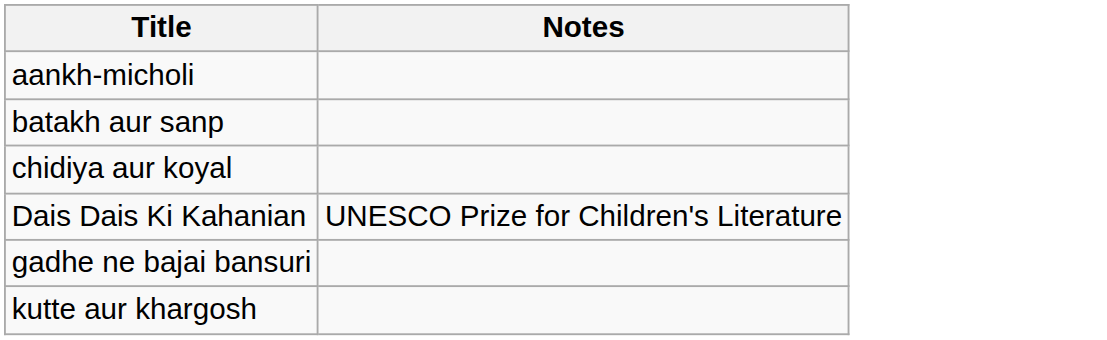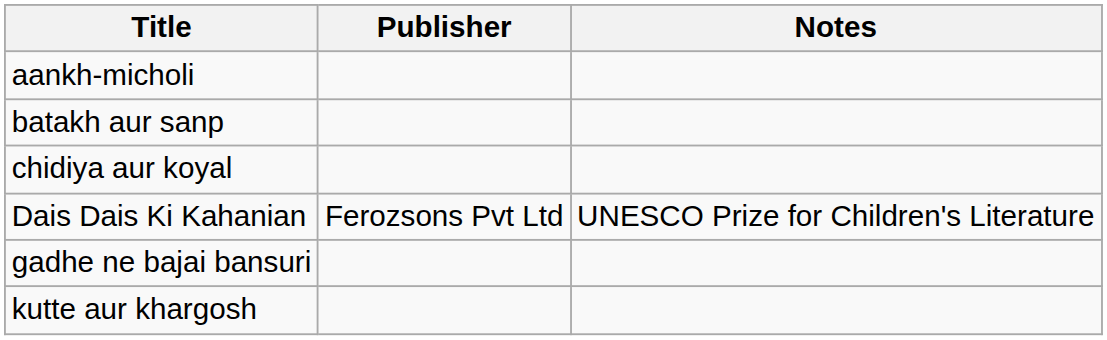+ column: Publisher | Ferozsons Pvt Ltd
